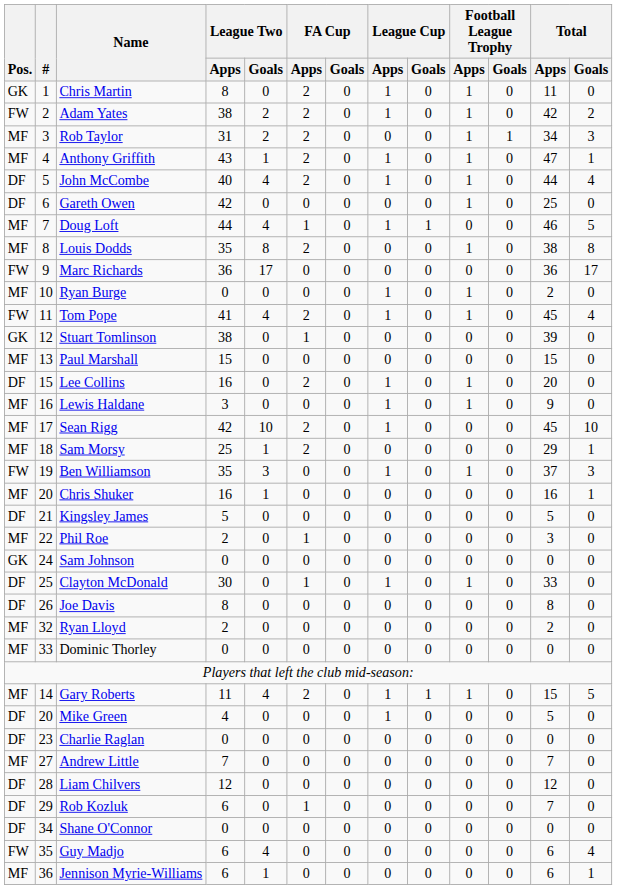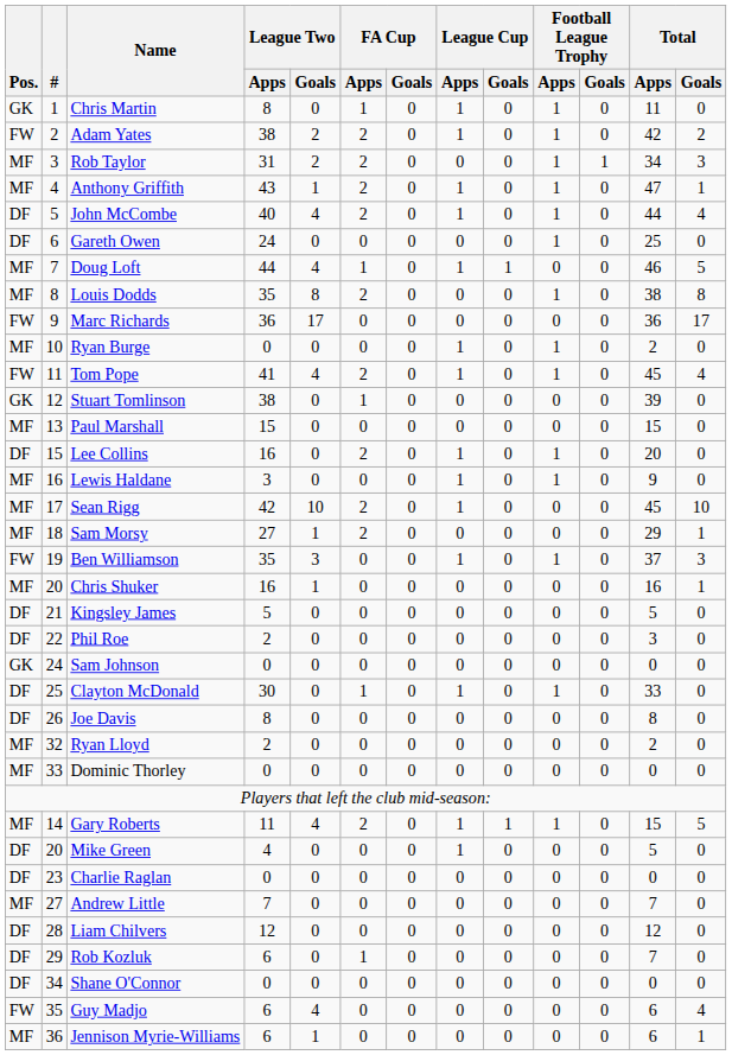Chris Martin | FA Cup / Apps: 2 -> 1
Gareth Owen | League Two / Apps: 42 -> 24
Sam Morsy | League Two / Apps: 25 -> 27
Phil Roe | Pos.: MF -> DF
Phil Roe | FA Cup / Apps: 1 -> 0
